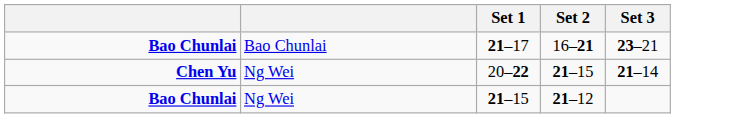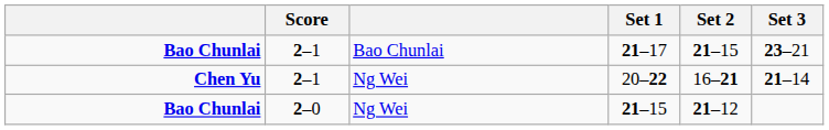+ column: Score | 2–1 | 2–1 | 2–0
21–17 | Set 2: 16–21 -> 21–15
20–22 | Set 2: 21–15 -> 16–21
